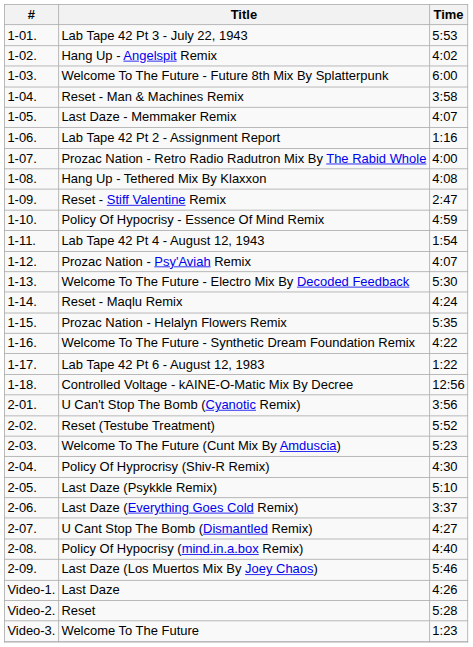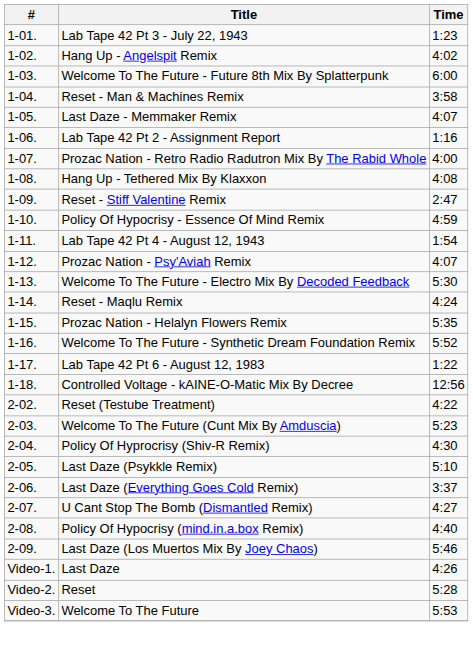Lab Tape 42 Pt 3 - July 22, 1943 | Time: 5:53 -> 1:23
Welcome To The Future - Synthetic Dream Foundation Remix | Time: 4:22 -> 5:52
- row: 2-01. | U Can't Stop The Bomb (Cyanotic Remix) | 3:56
Reset (Testube Treatment) | Time: 5:52 -> 4:22
Welcome To The Future | Time: 1:23 -> 5:53
